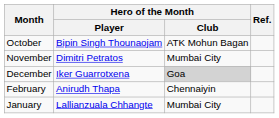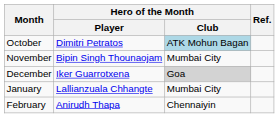October | Hero of the Month / Player: Bipin Singh Thounaojam -> Dimitri Petratos
October | Hero of the Month / Club: no background -> lightblue background
November | Hero of the Month / Player: Dimitri Petratos -> Bipin Singh Thounaojam
rows swapped: January <-> February
